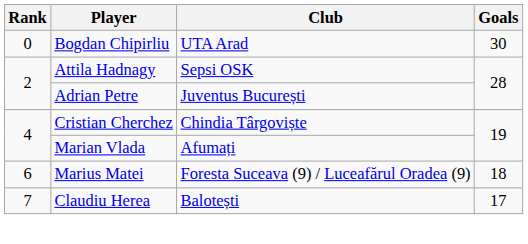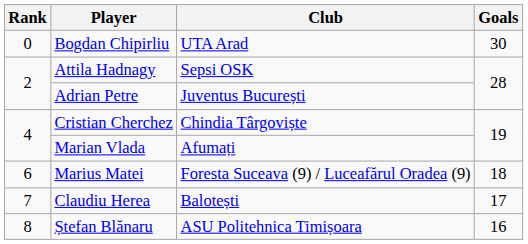+ row: 8 | Ștefan Blănaru | ASU Politehnica Timișoara | 16
